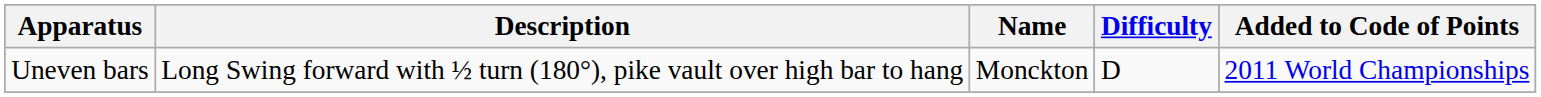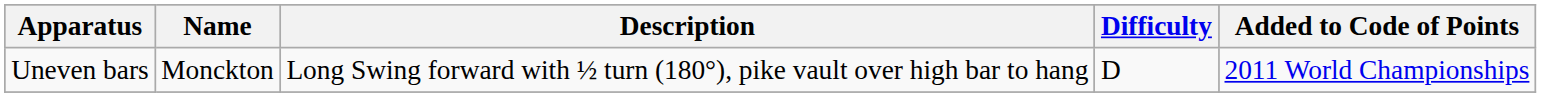columns swapped: Name <-> Description
